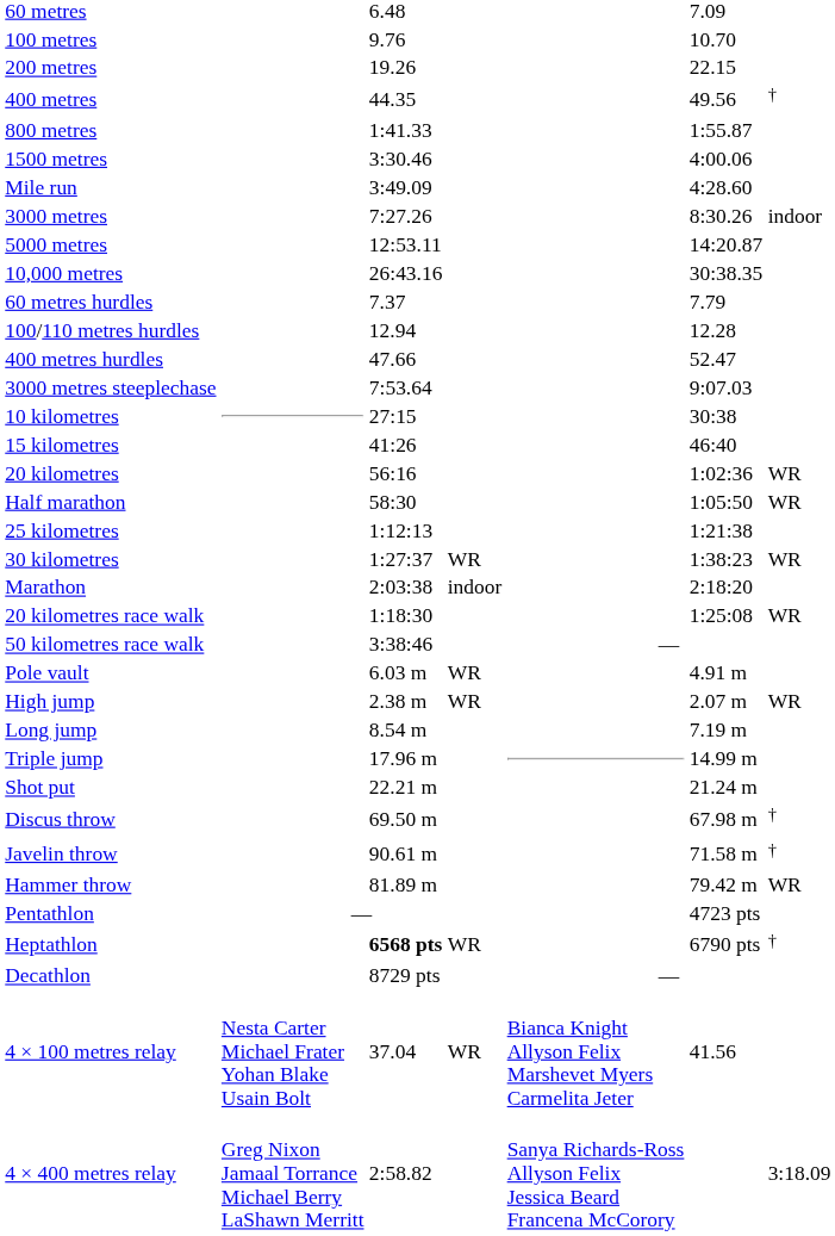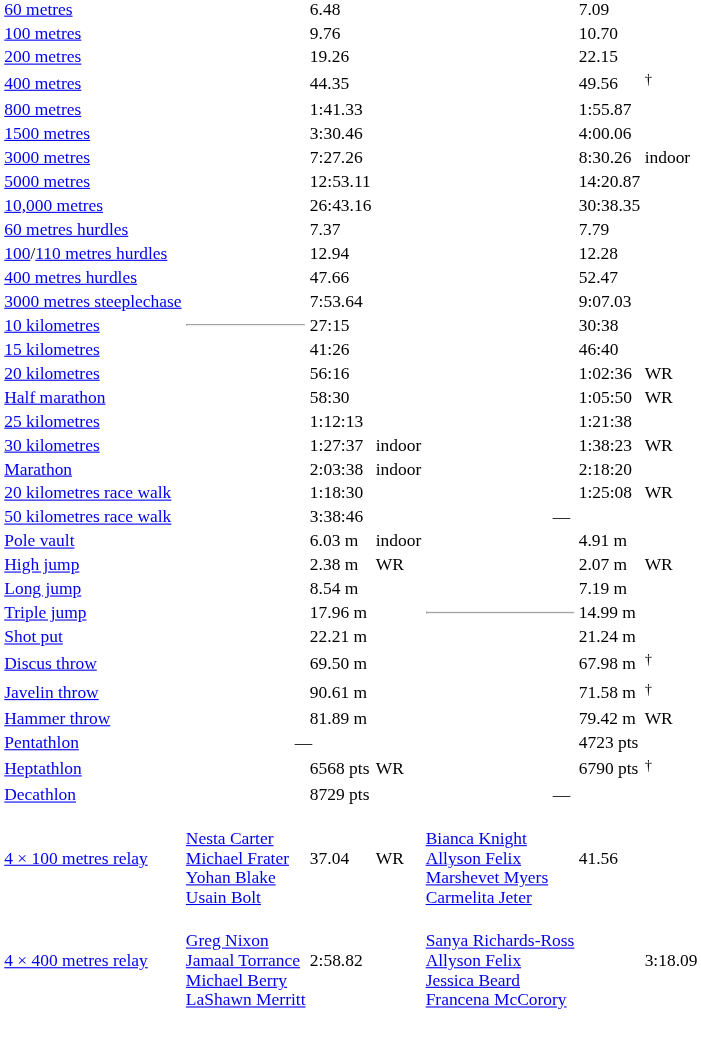- row: Mile run | 3:49.09 | 4:28.60
30 kilometres | column 4: WR -> indoor
Pole vault | column 4: WR -> indoor
Heptathlon | column 3: bold -> normal
